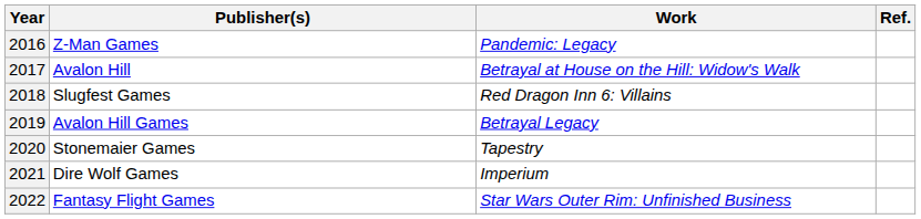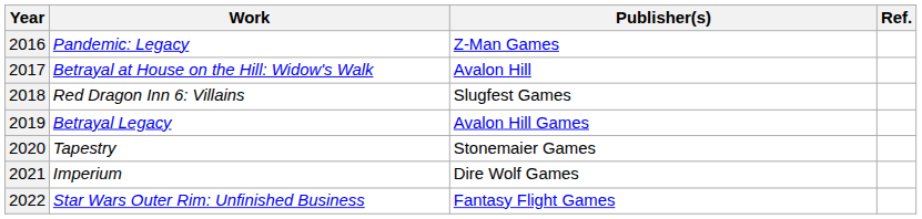columns swapped: Work <-> Publisher(s)
